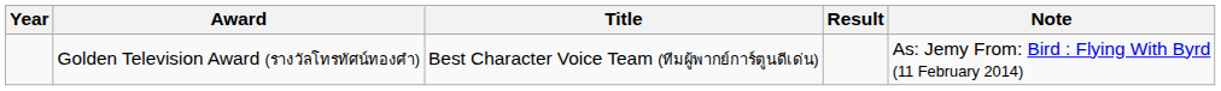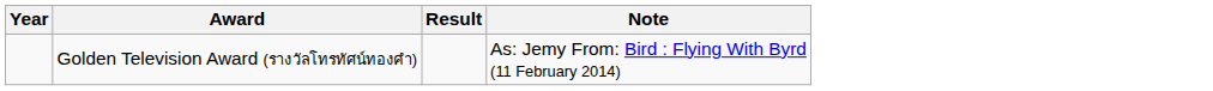- column: Title | Best Character Voice Team (ทีมผู้พากย์การ์ตูนดีเด่น)
